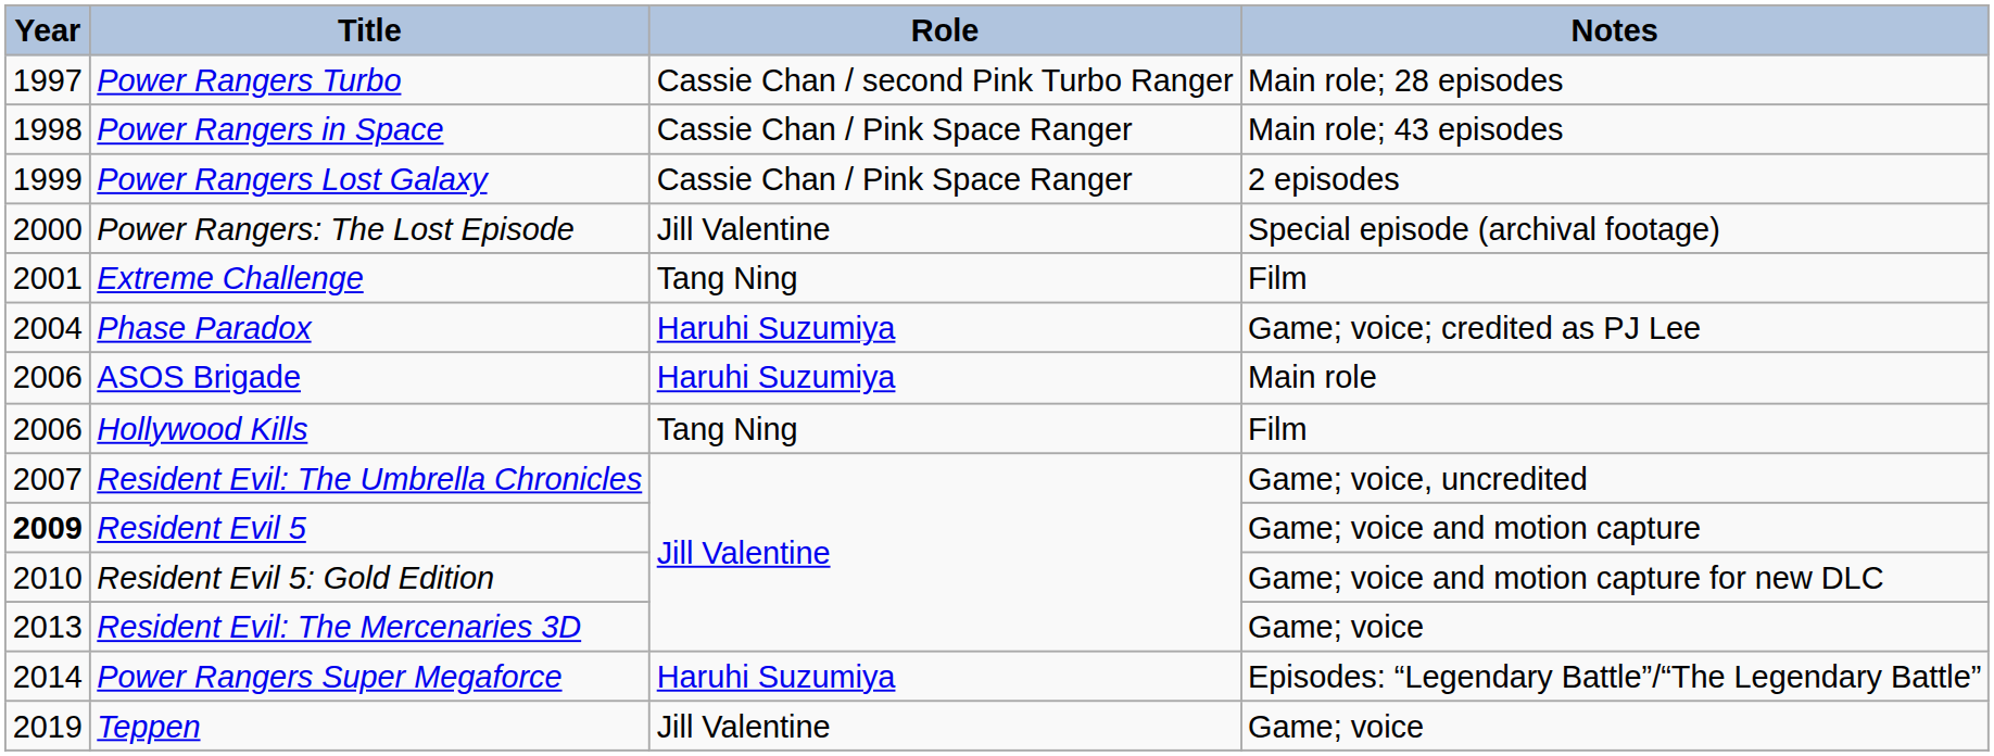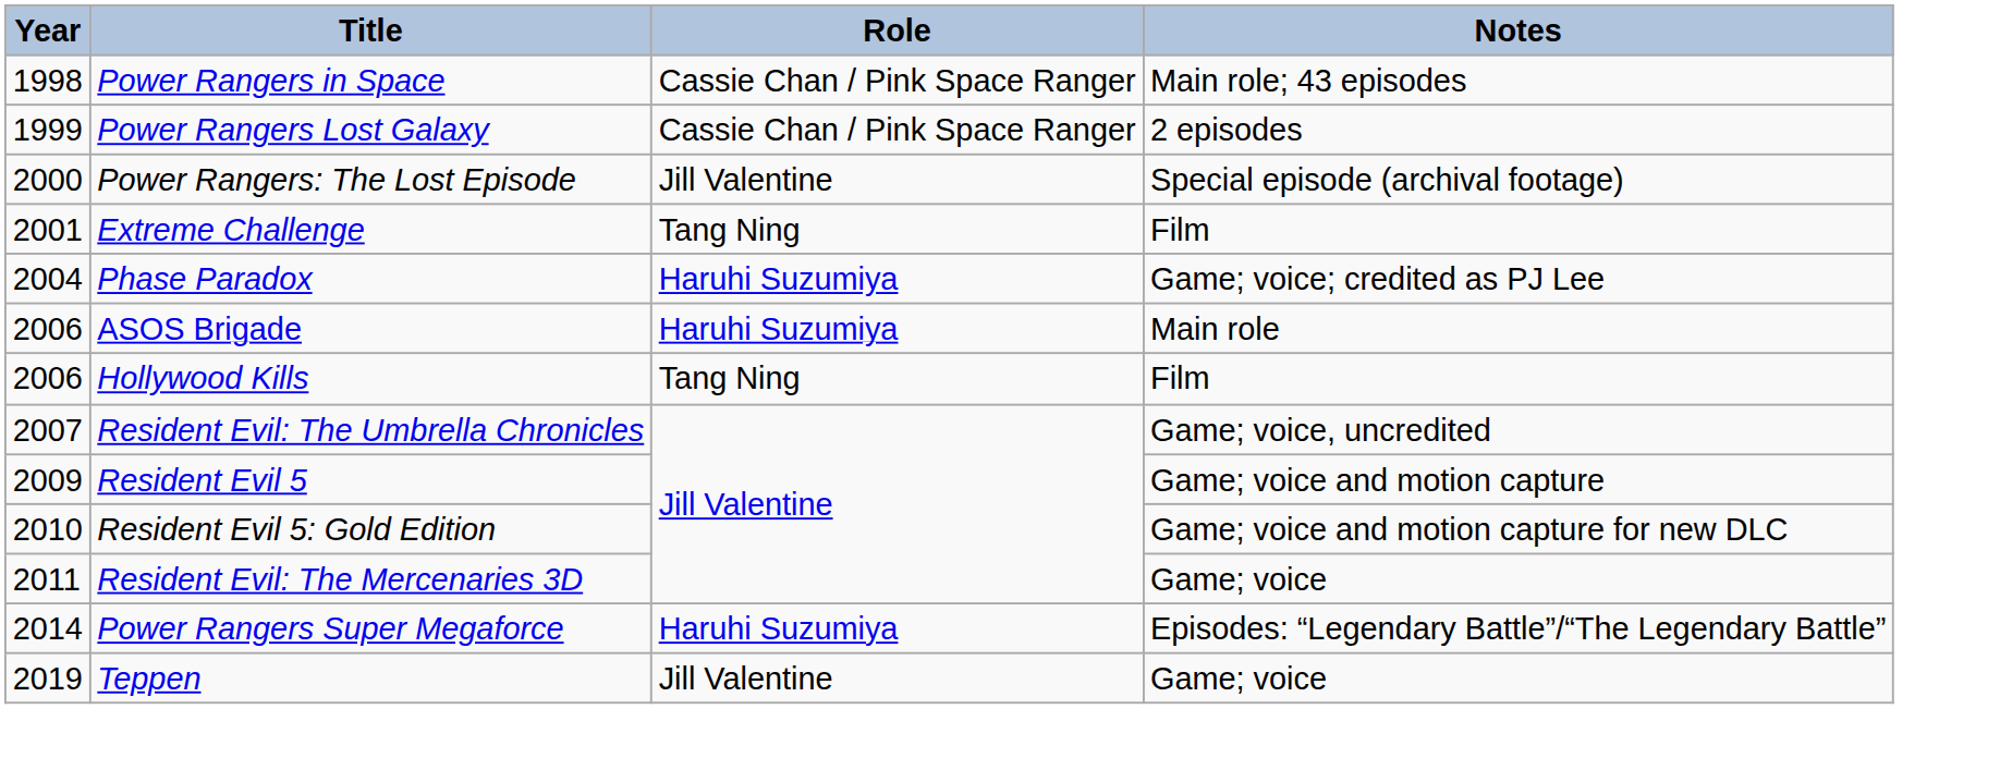- row: 1997 | Power Rangers Turbo | Cassie Chan / second Pink Turbo Ranger | Main role; 28 episodes
Resident Evil 5 | Year: bold -> normal
Resident Evil: The Mercenaries 3D | Year: 2013 -> 2011
